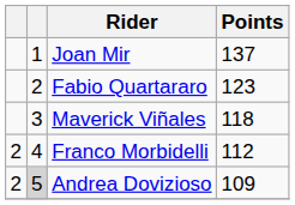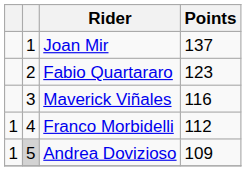Maverick Viñales | Points: 118 -> 116
Franco Morbidelli | column 1: 2 -> 1
Andrea Dovizioso | column 1: 2 -> 1
